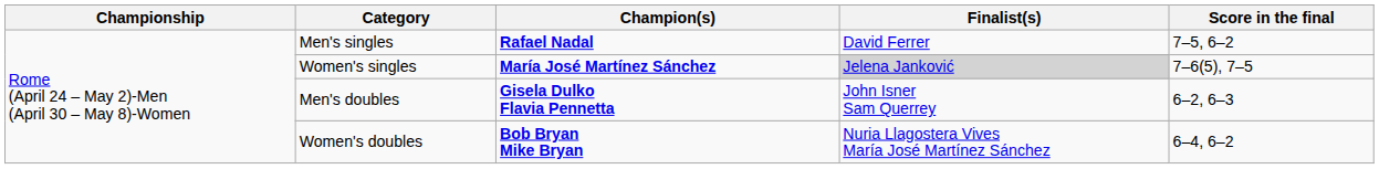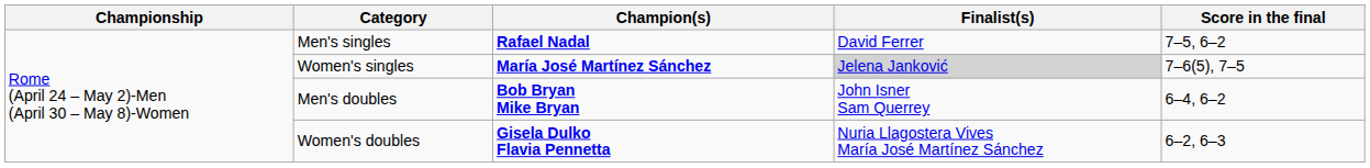Men's doubles | Champion(s): Gisela Dulko Flavia Pennetta -> Bob Bryan Mike Bryan
Men's doubles | Score in the final: 6–2, 6–3 -> 6–4, 6–2
Women's doubles | Champion(s): Bob Bryan Mike Bryan -> Gisela Dulko Flavia Pennetta
Women's doubles | Score in the final: 6–4, 6–2 -> 6–2, 6–3
